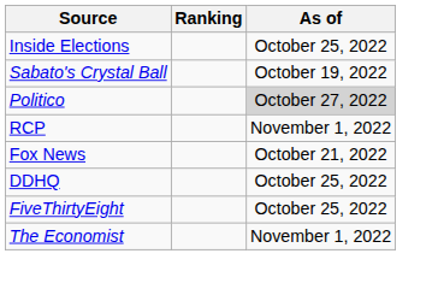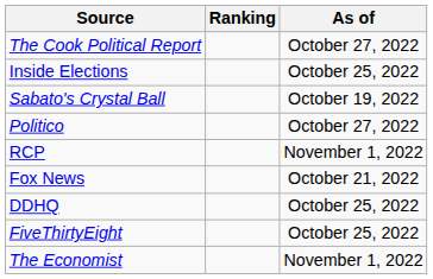+ row: The Cook Political Report | October 27, 2022
Politico | As of: lightgrey background -> no background
